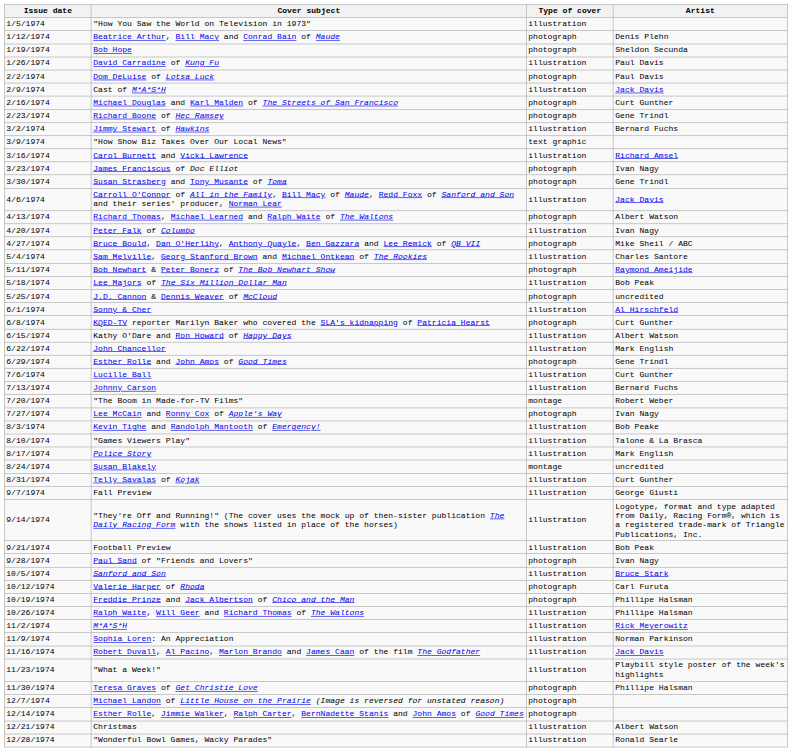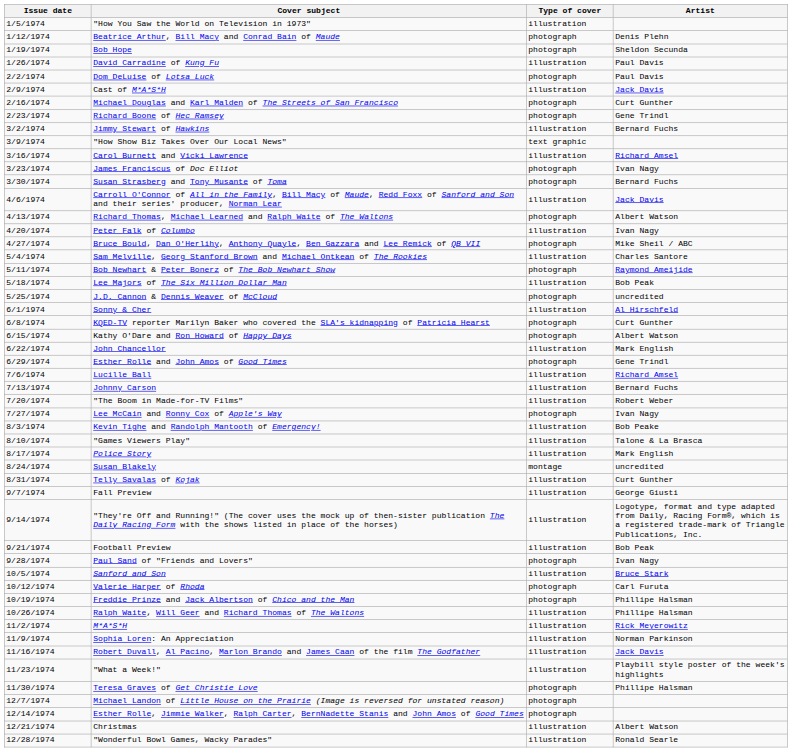Susan Strasberg and Tony Musante of Toma | Artist: Gene Trindl -> Bernard Fuchs
Kathy O'Dare and Ron Howard of Happy Days | Type of cover: illustration -> photograph
Lucille Ball | Artist: Curt Gunther -> Richard Amsel
"The Boom in Made-for-TV Films" | Type of cover: montage -> illustration
